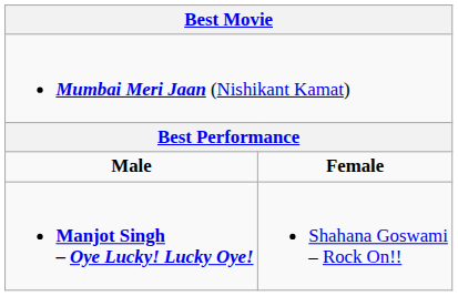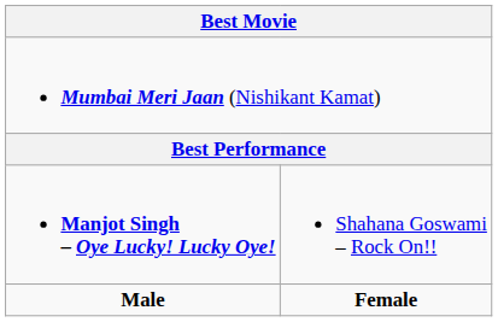rows swapped: Male <-> Manjot Singh – Oye Lucky! Lucky Oye!
